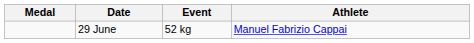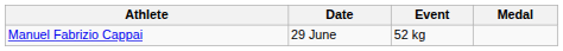columns swapped: Medal <-> Athlete
